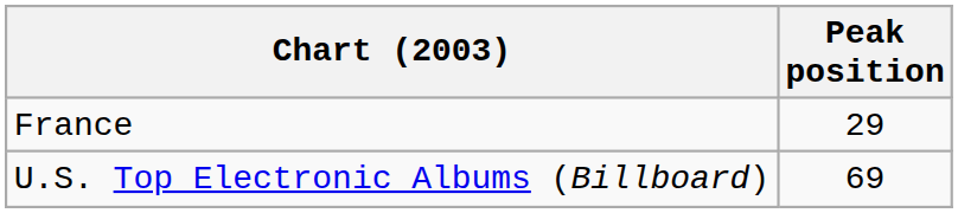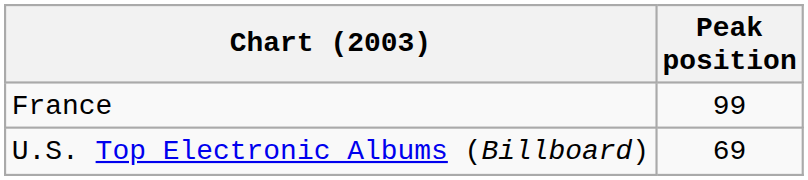France | Peak position: 29 -> 99
